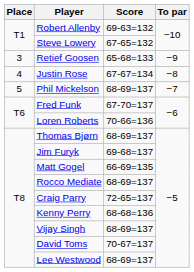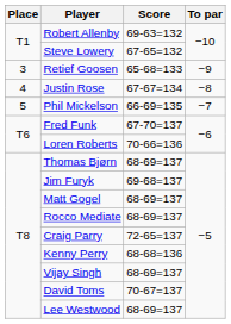Phil Mickelson | Score: 68-69=137 -> 66-69=135
Matt Gogel | Score: 66-69=135 -> 68-69=137
